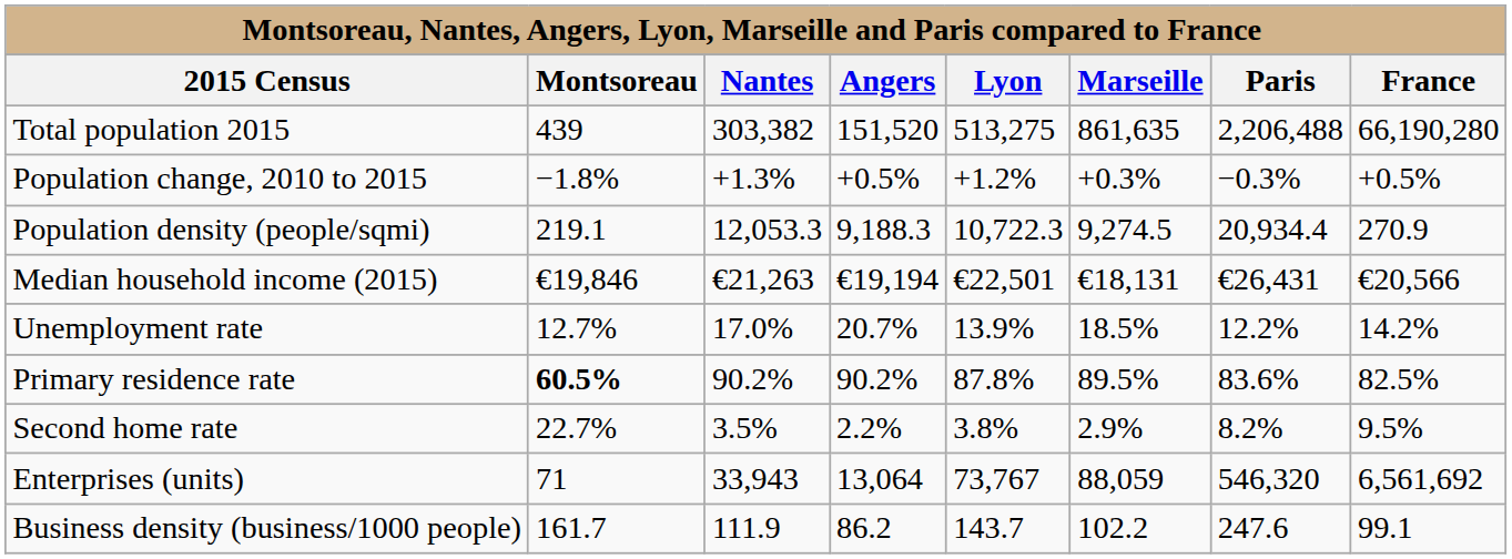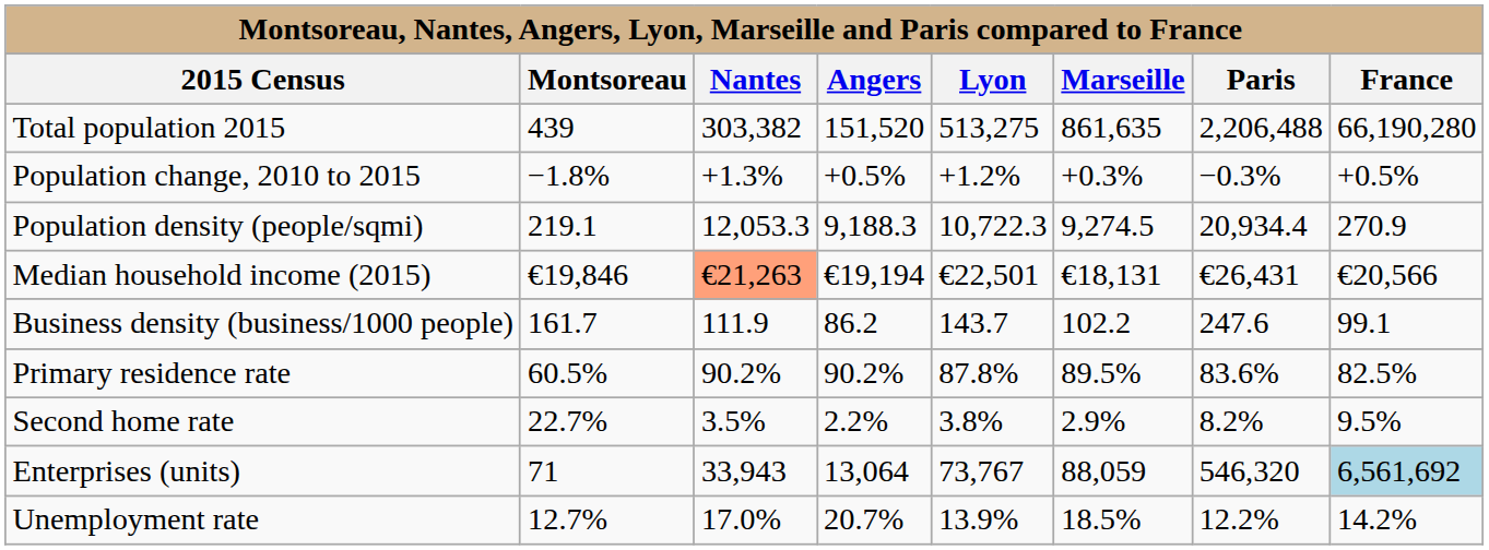Median household income (2015) | Nantes: no background -> lightsalmon background
rows swapped: Unemployment rate <-> Business density (business/1000 people)
Primary residence rate | Montsoreau: bold -> normal
Enterprises (units) | France: no background -> lightblue background
